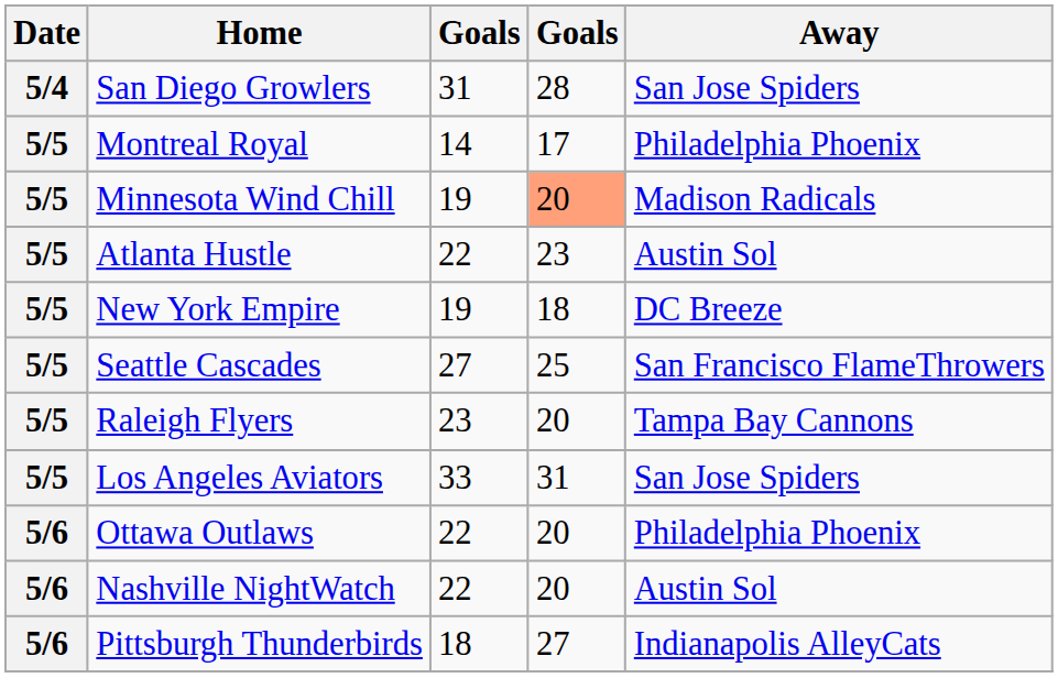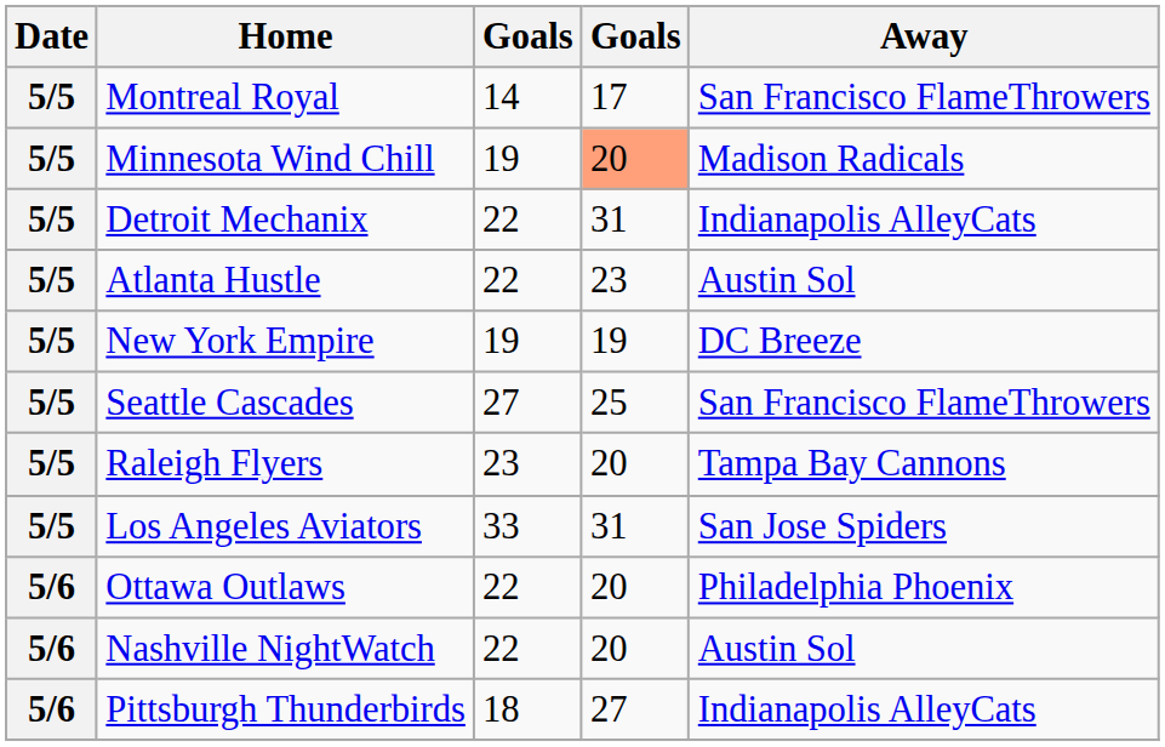- row: 5/4 | San Diego Growlers | 31 | 28 | San Jose Spiders
Montreal Royal | Away: Philadelphia Phoenix -> San Francisco FlameThrowers
+ row: 5/5 | Detroit Mechanix | 22 | 31 | Indianapolis AlleyCats
New York Empire | column 4: 18 -> 19
